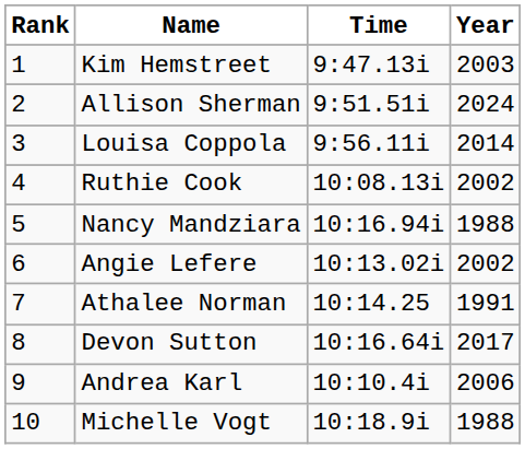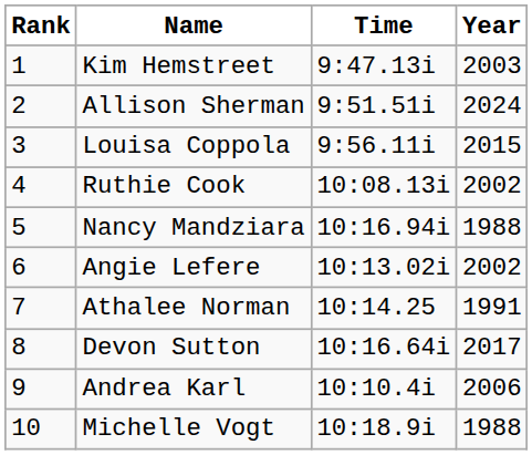Louisa Coppola | Year: 2014 -> 2015
